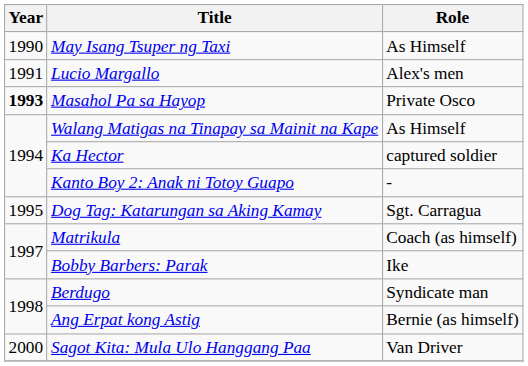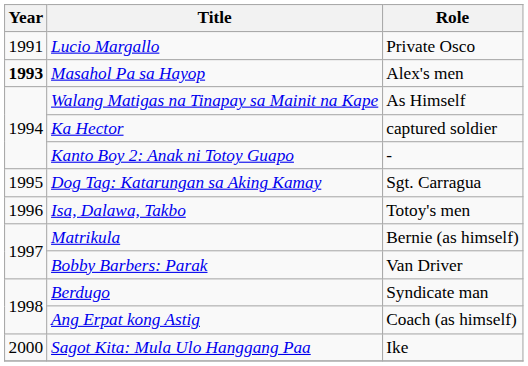- row: 1990 | May Isang Tsuper ng Taxi | As Himself
Lucio Margallo | Role: Alex's men -> Private Osco
Masahol Pa sa Hayop | Role: Private Osco -> Alex's men
+ row: 1996 | Isa, Dalawa, Takbo | Totoy's men
Matrikula | Role: Coach (as himself) -> Bernie (as himself)
Bobby Barbers: Parak | Role: Ike -> Van Driver
Ang Erpat kong Astig | Role: Bernie (as himself) -> Coach (as himself)
Sagot Kita: Mula Ulo Hanggang Paa | Role: Van Driver -> Ike
